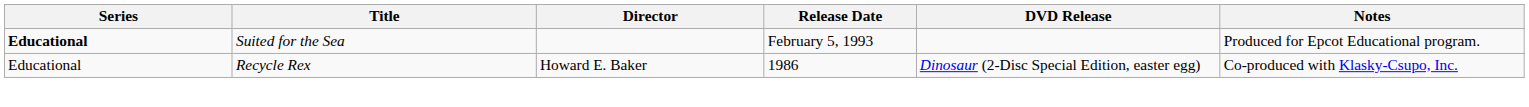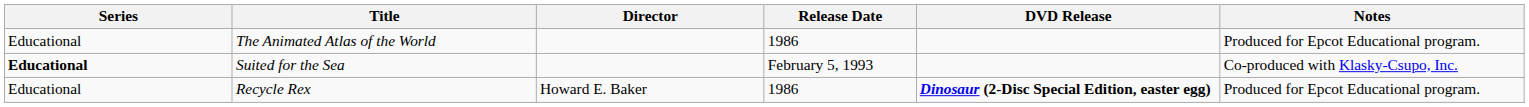+ row: Educational | The Animated Atlas of the World | 1986 | Produced for Epcot Educational program.
Suited for the Sea | Notes: Produced for Epcot Educational program. -> Co-produced with Klasky-Csupo, Inc.
Recycle Rex | DVD Release: normal -> bold
Recycle Rex | Notes: Co-produced with Klasky-Csupo, Inc. -> Produced for Epcot Educational program.
